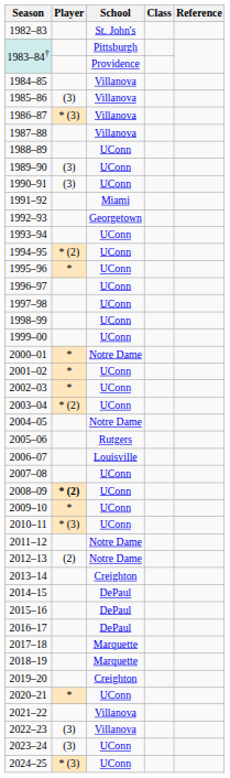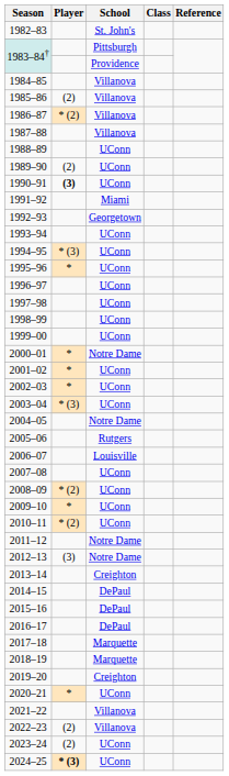1985–86 | Player: (3) -> (2)
1986–87 | Player: * (3) -> * (2)
1989–90 | Player: (3) -> (2)
1990–91 | Player: normal -> bold
1994–95 | Player: * (2) -> * (3)
2003–04 | Player: * (2) -> * (3)
2008–09 | Player: bold -> normal
2010–11 | Player: * (3) -> * (2)
2012–13 | Player: (2) -> (3)
2022–23 | Player: (3) -> (2)
2023–24 | Player: (3) -> (2)
2024–25 | Player: normal -> bold
